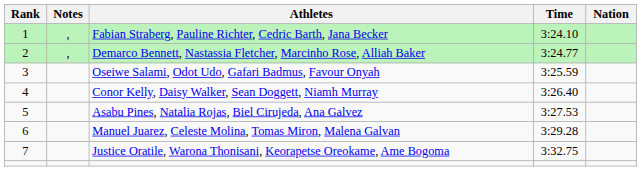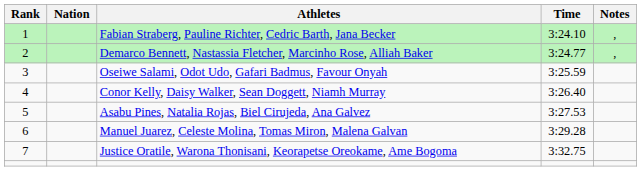columns swapped: Nation <-> Notes
